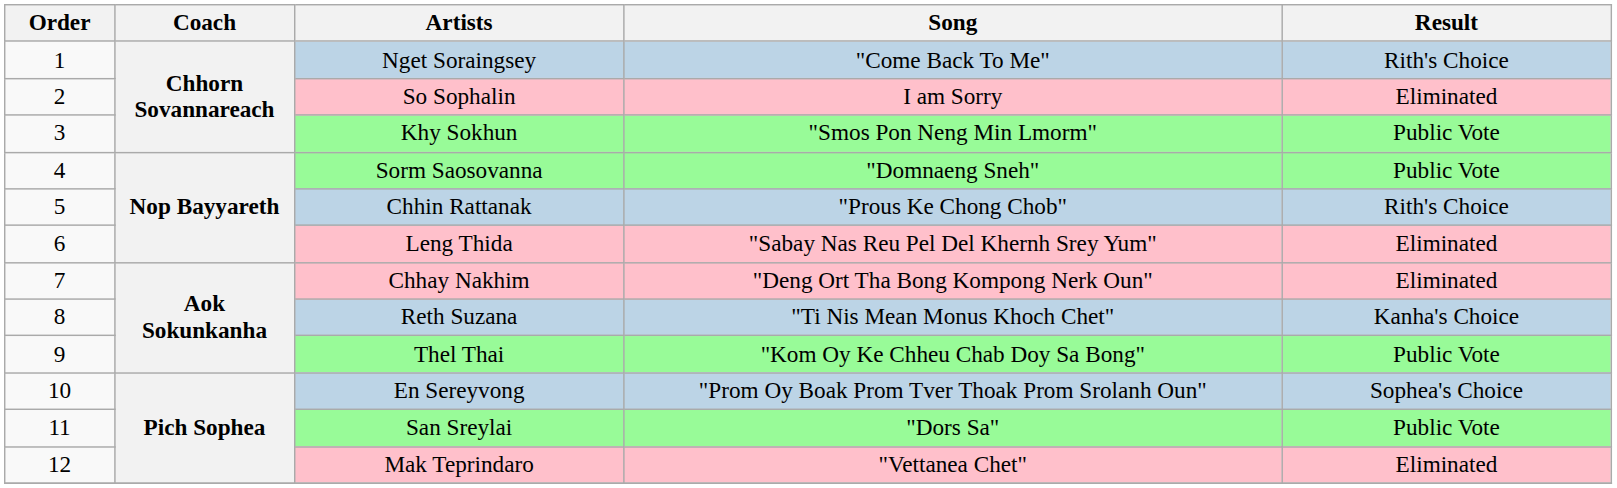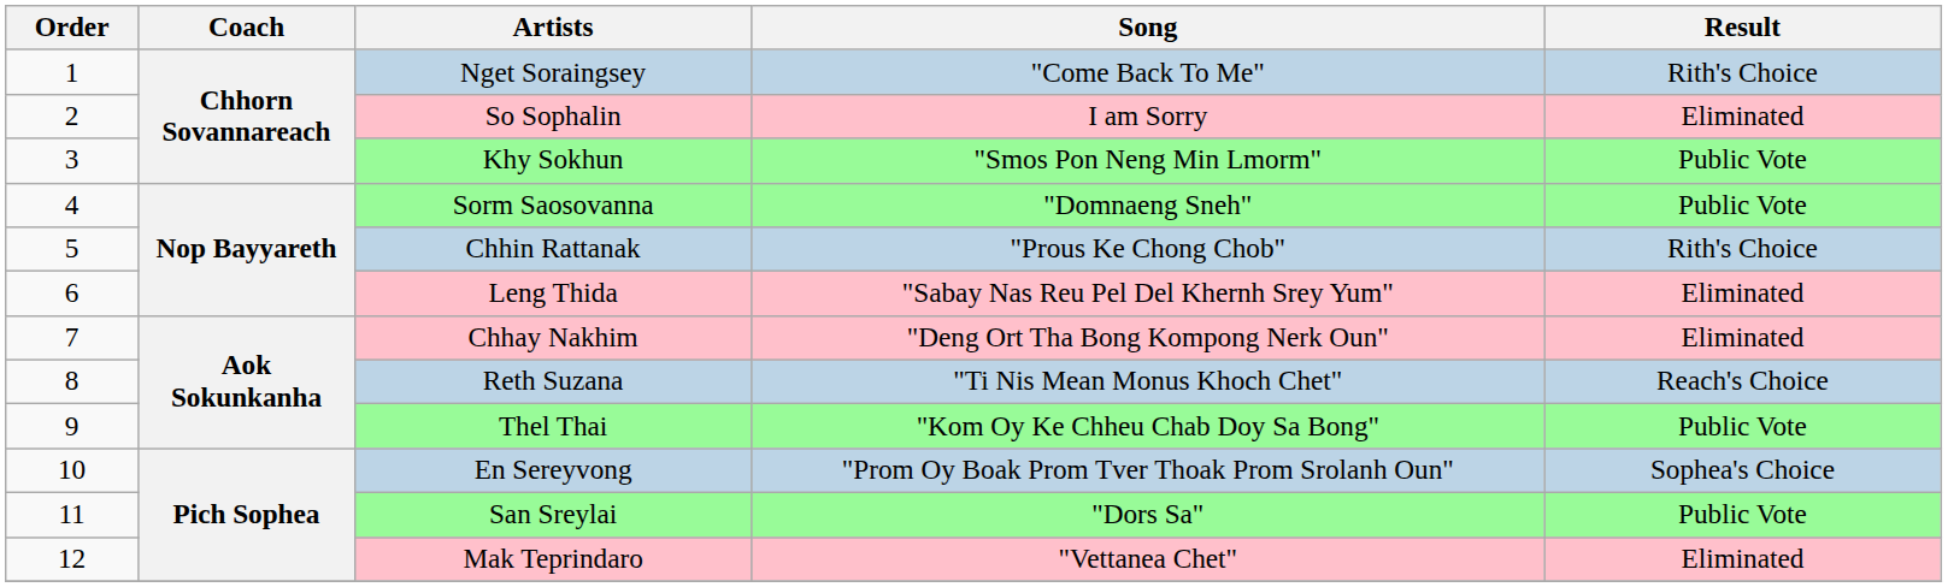Reth Suzana | Result: Kanha's Choice -> Reach's Choice
